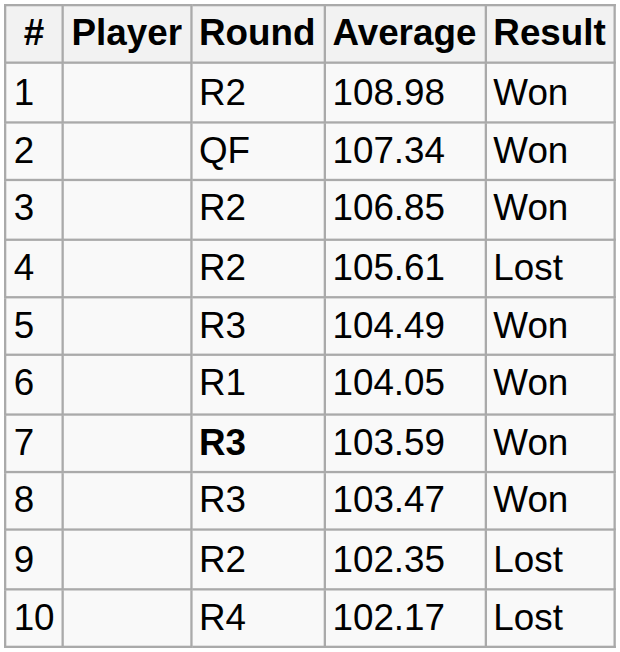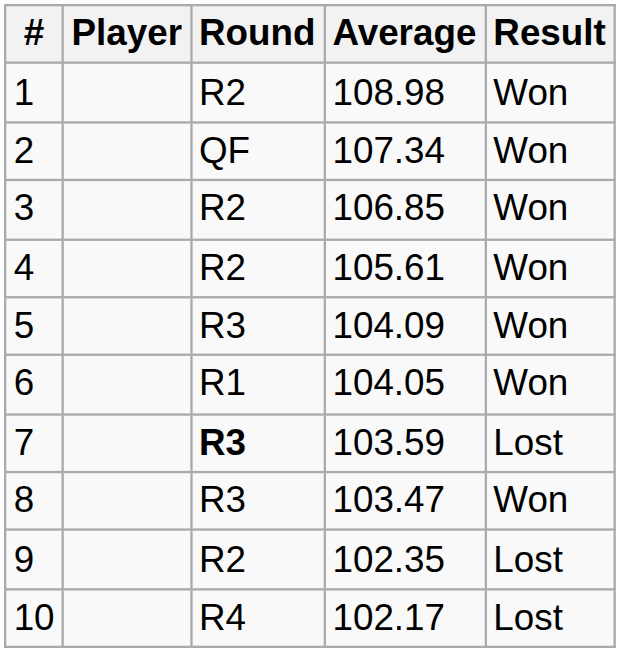4 | Result: Lost -> Won
5 | Average: 104.49 -> 104.09
7 | Result: Won -> Lost
